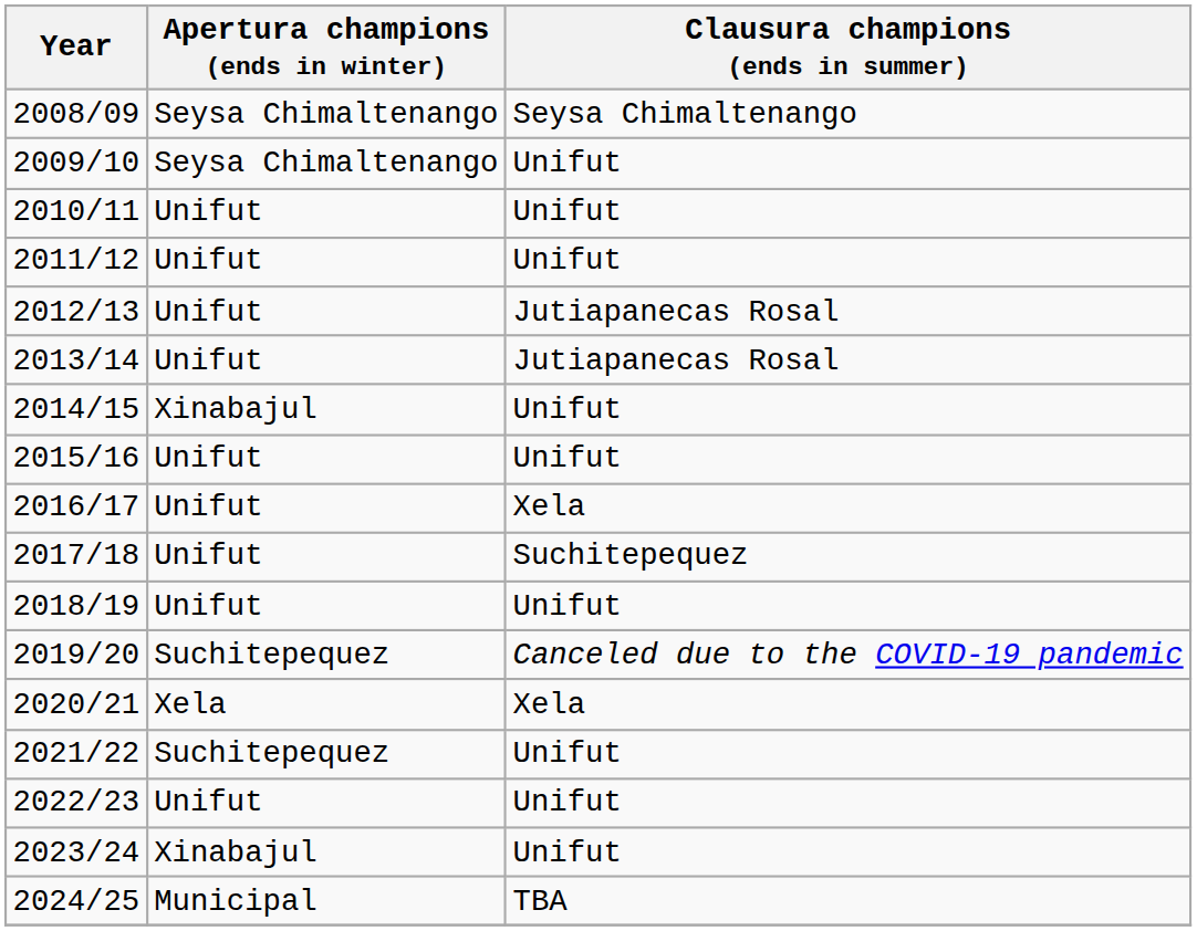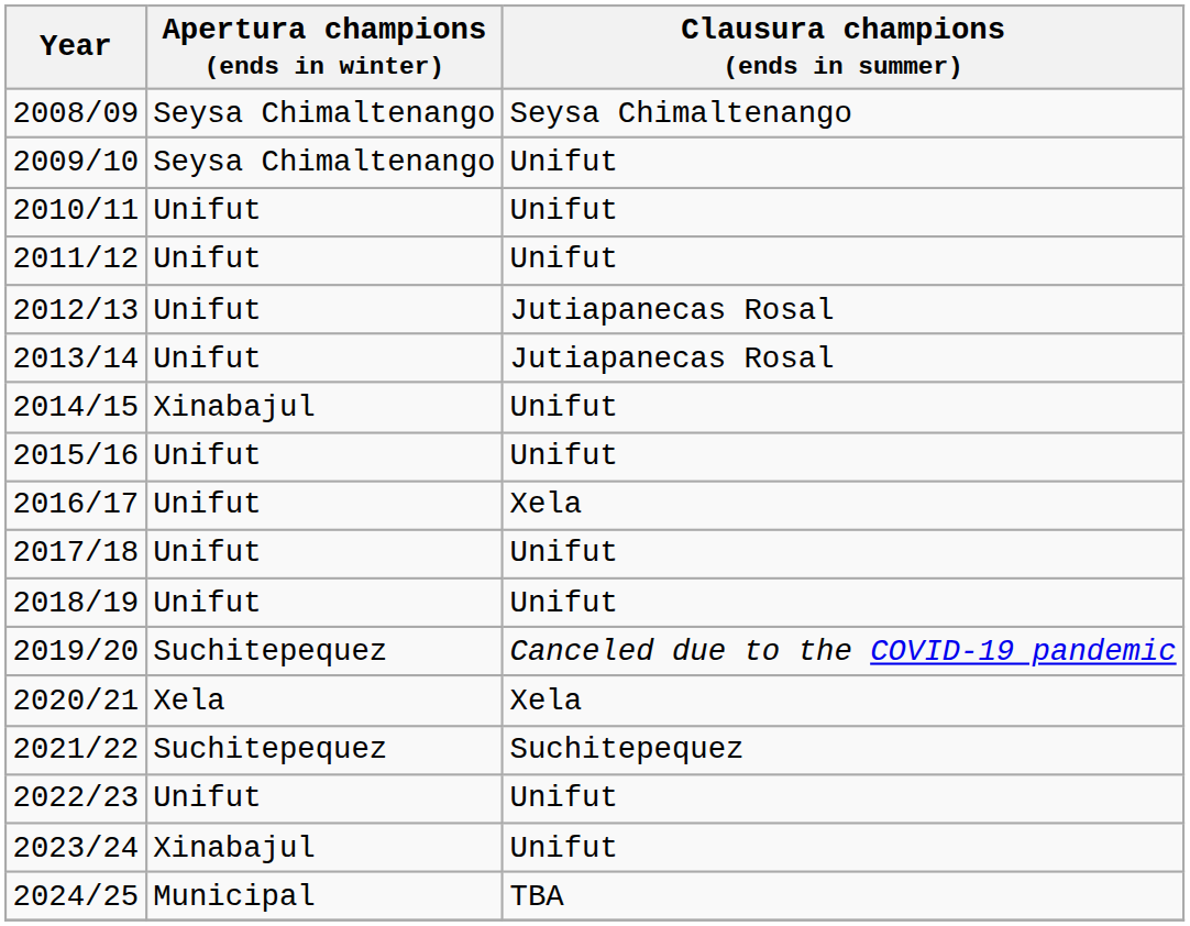2017/18 | Clausura champions (ends in summer): Suchitepequez -> Unifut
2021/22 | Clausura champions (ends in summer): Unifut -> Suchitepequez
